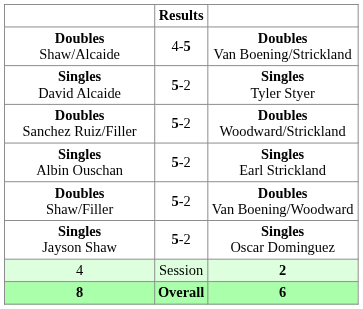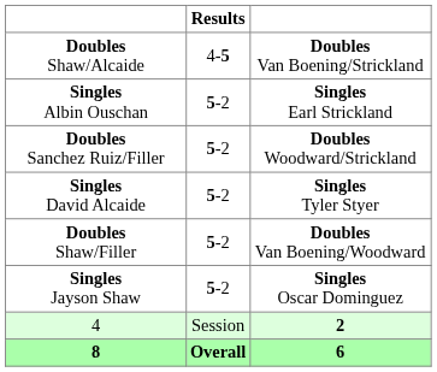rows swapped: Singles David Alcaide <-> Singles Albin Ouschan
